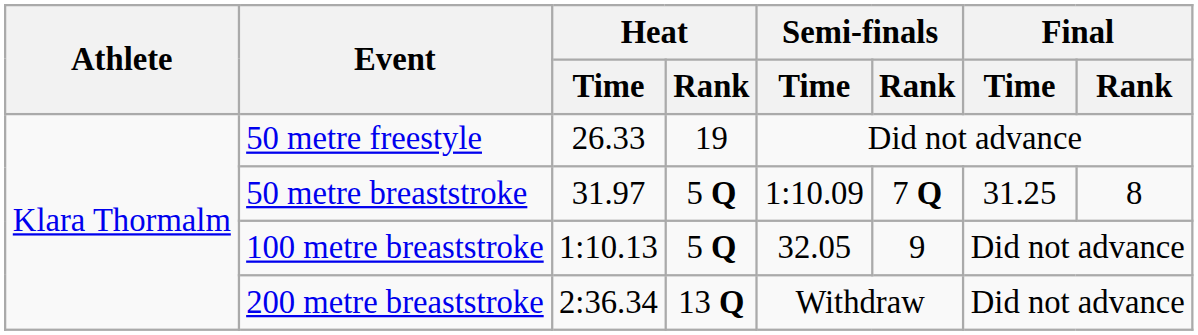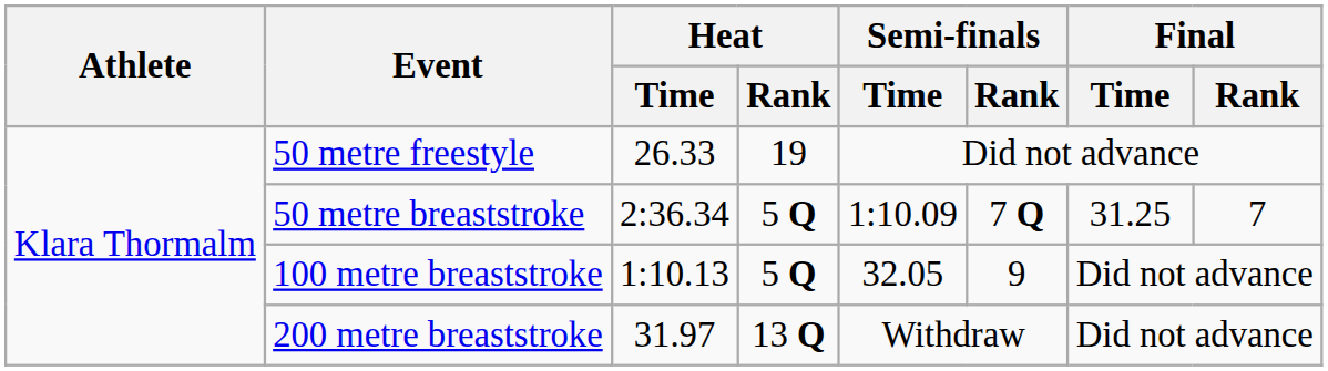50 metre breaststroke | Heat / Time: 31.97 -> 2:36.34
50 metre breaststroke | Final / Rank: 8 -> 7
200 metre breaststroke | Heat / Time: 2:36.34 -> 31.97
